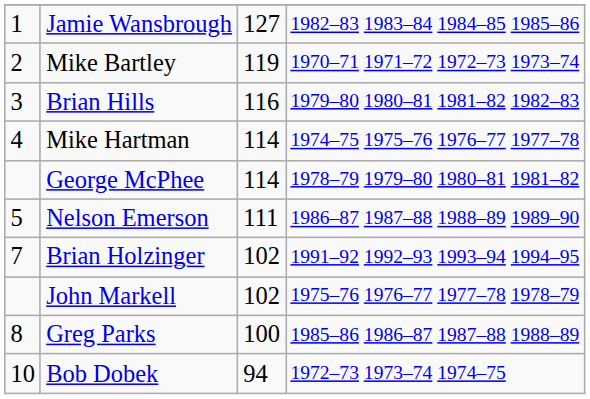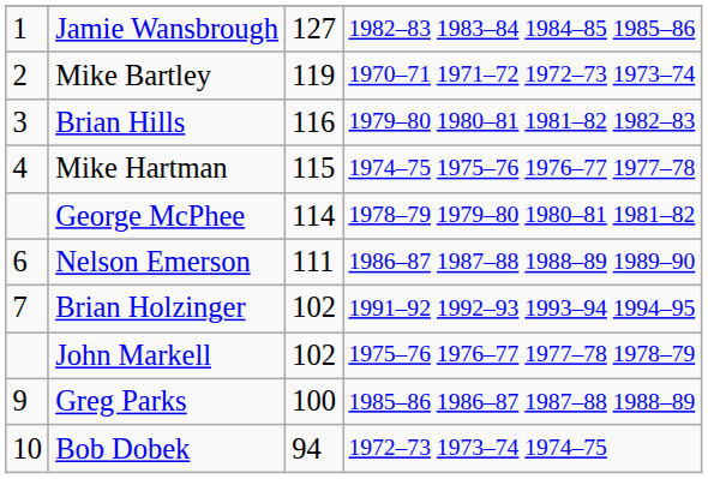Mike Hartman | column 3: 114 -> 115
Nelson Emerson | column 1: 5 -> 6
Greg Parks | column 1: 8 -> 9
